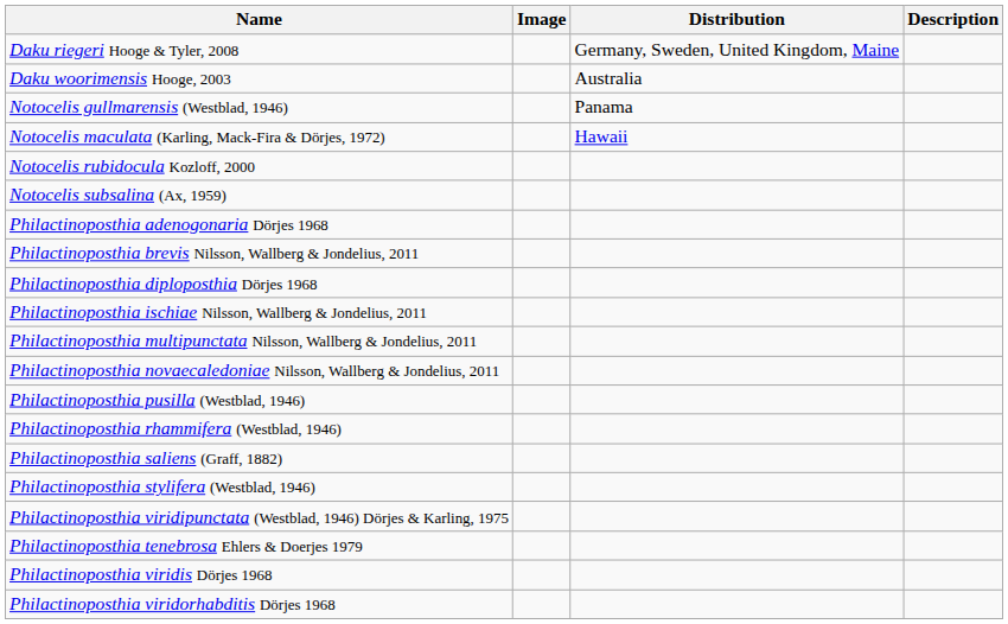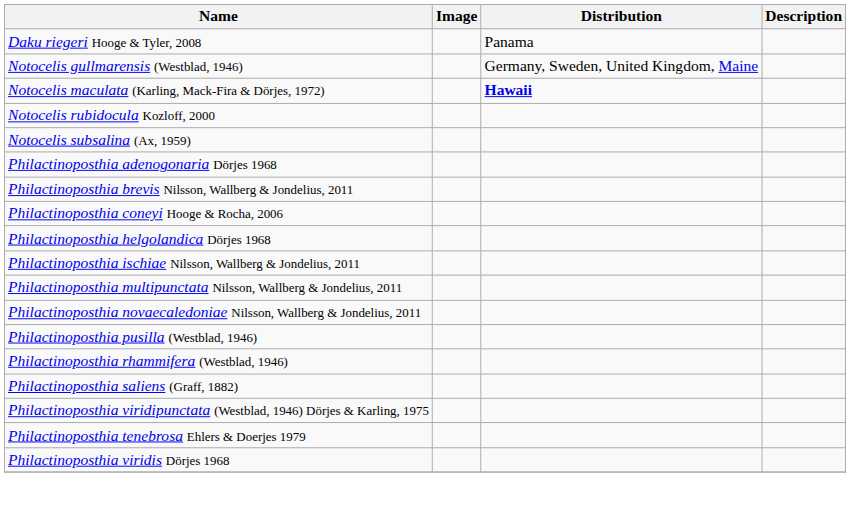Daku riegeri Hooge & Tyler, 2008 | Distribution: Germany, Sweden, United Kingdom, Maine -> Panama
- row: Daku woorimensis Hooge, 2003 | Australia
Notocelis gullmarensis (Westblad, 1946) | Distribution: Panama -> Germany, Sweden, United Kingdom, Maine
Notocelis maculata (Karling, Mack-Fira & Dörjes, 1972) | Distribution: normal -> bold
+ row: Philactinoposthia coneyi Hooge & Rocha, 2006
- row: Philactinoposthia diploposthia Dörjes 1968
+ row: Philactinoposthia helgolandica Dörjes 1968
- row: Philactinoposthia stylifera (Westblad, 1946)
- row: Philactinoposthia viridorhabditis Dörjes 1968
